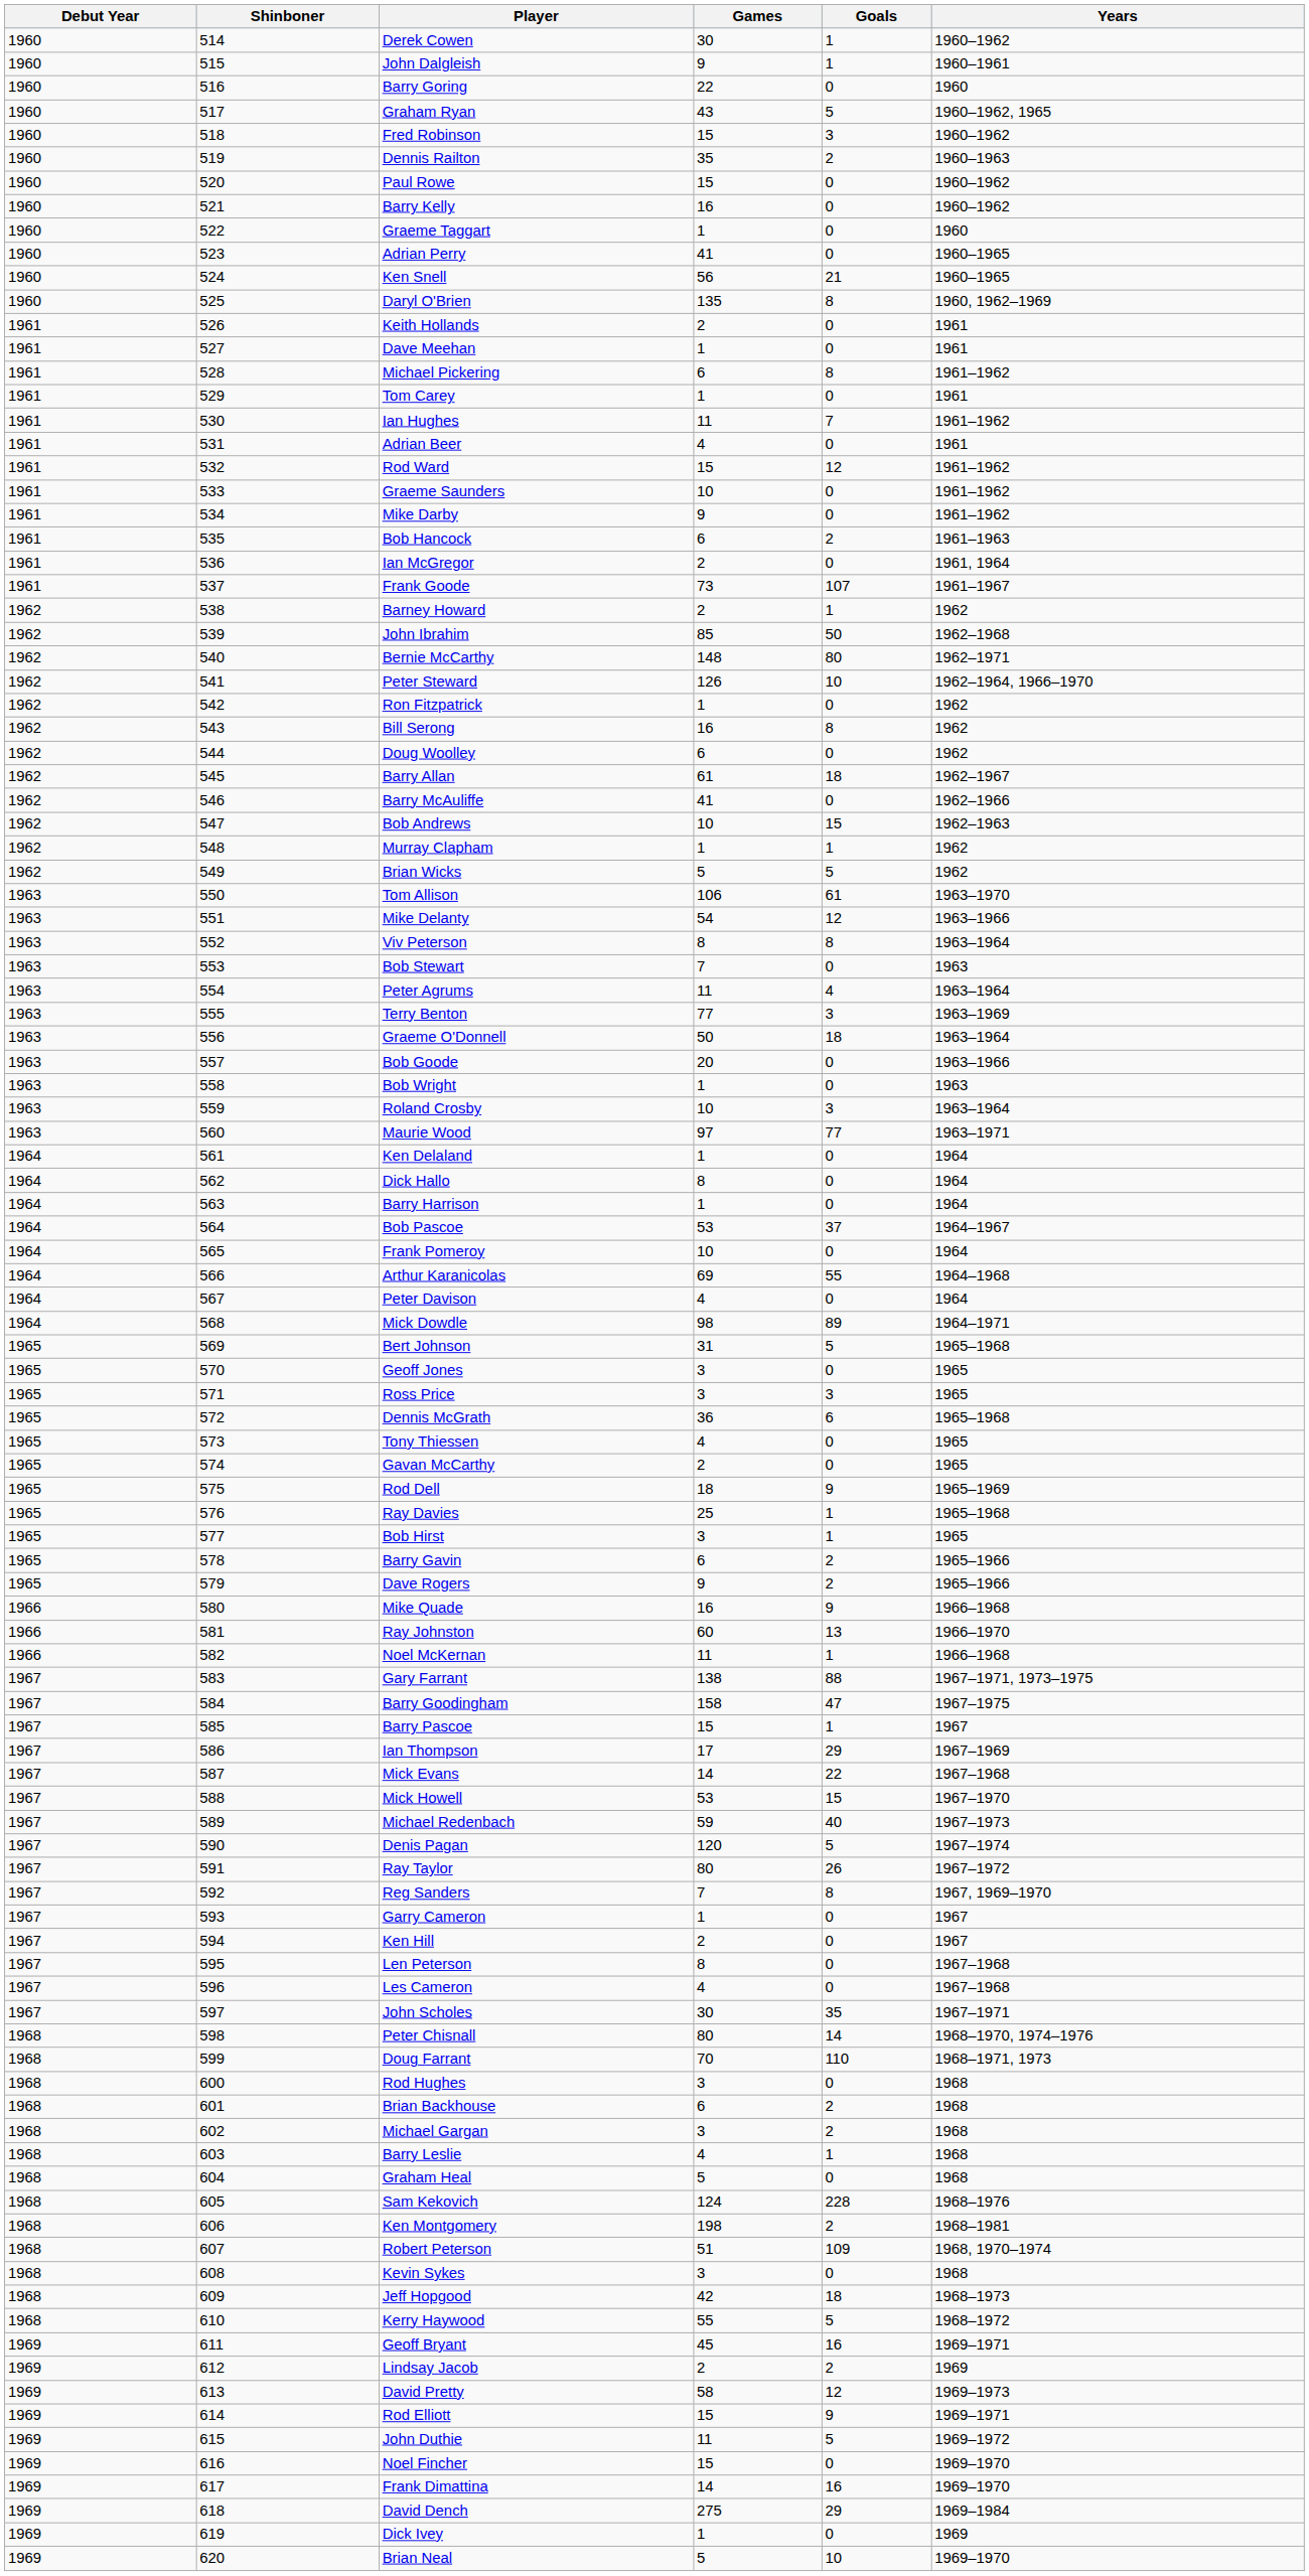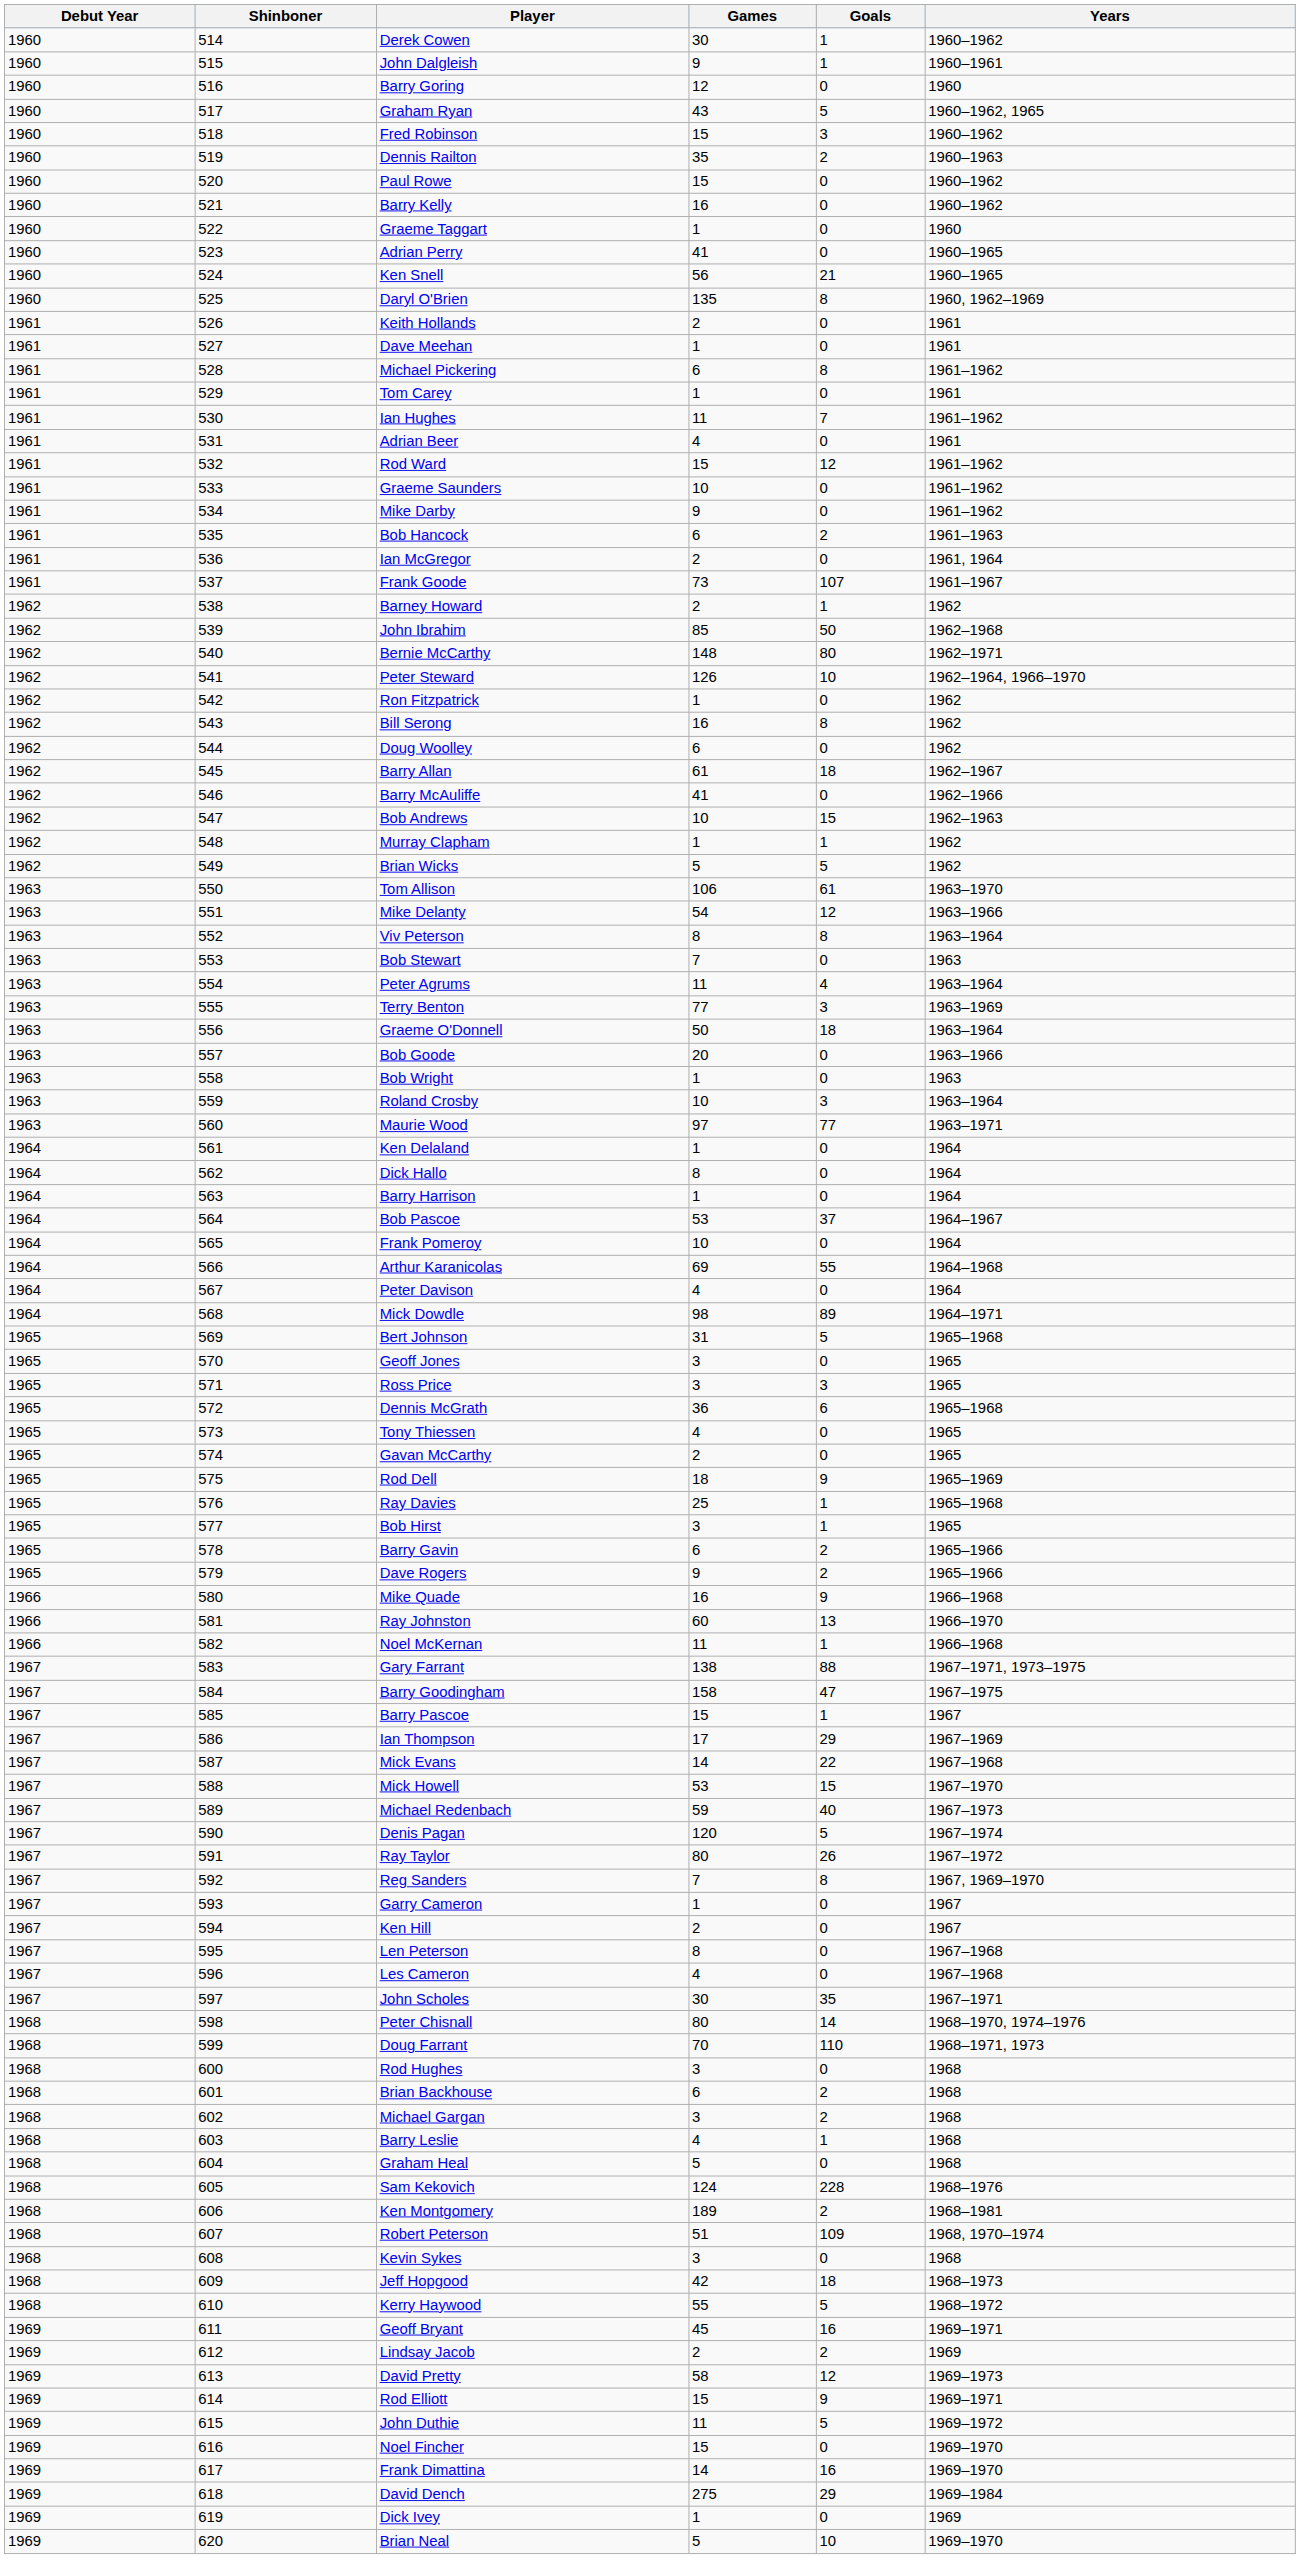Barry Goring | Games: 22 -> 12
Ken Montgomery | Games: 198 -> 189
